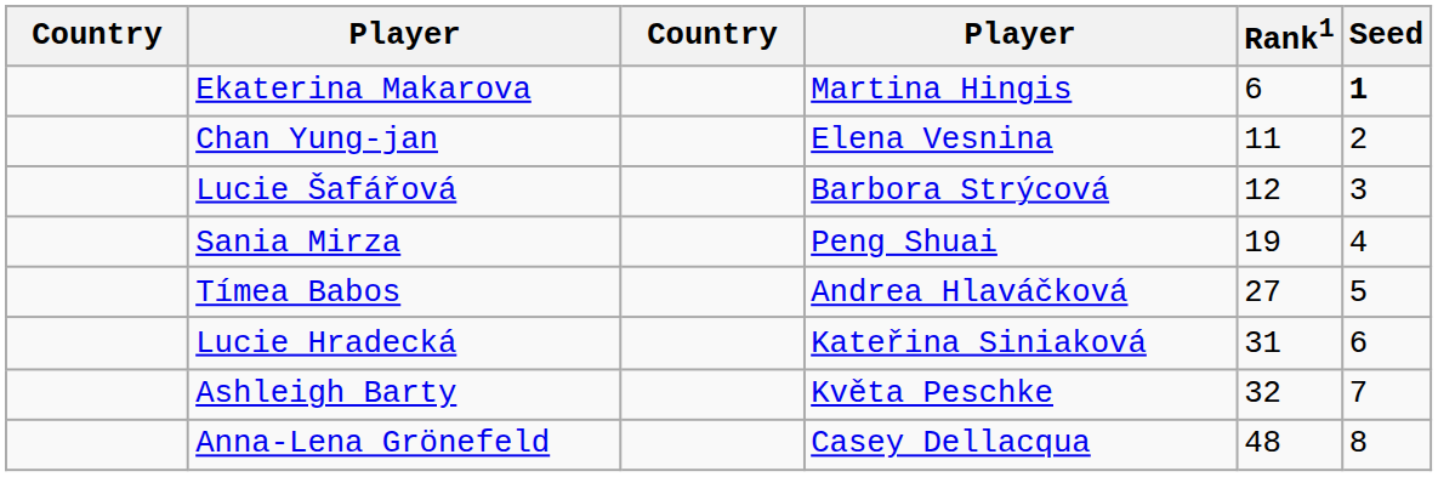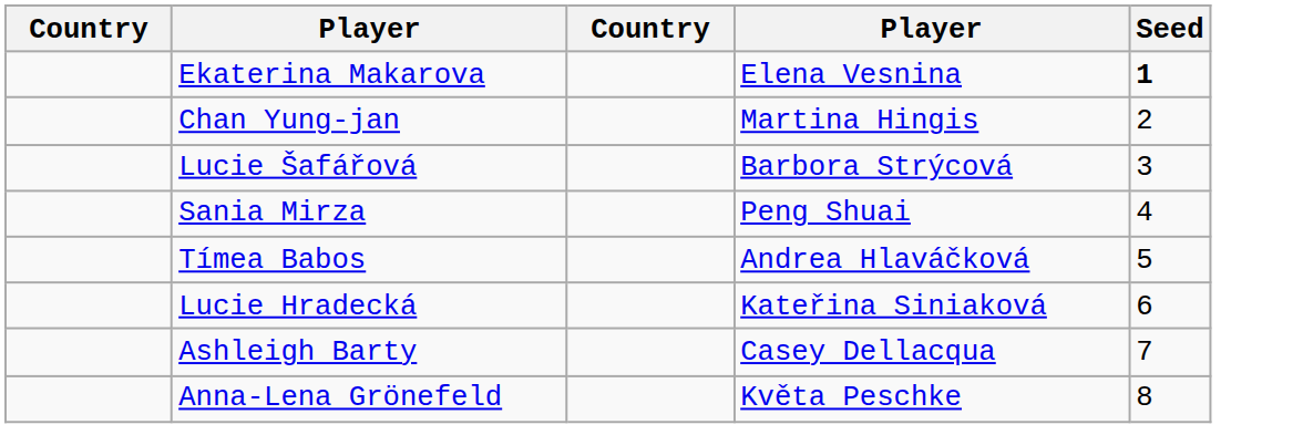- column: Rank1 | 6 | 11 | 12 | 19 | 27 | 31 | 32 | 48
Ekaterina Makarova | column 4: Martina Hingis -> Elena Vesnina
Chan Yung-jan | column 4: Elena Vesnina -> Martina Hingis
Ashleigh Barty | column 4: Květa Peschke -> Casey Dellacqua
Anna-Lena Grönefeld | column 4: Casey Dellacqua -> Květa Peschke
